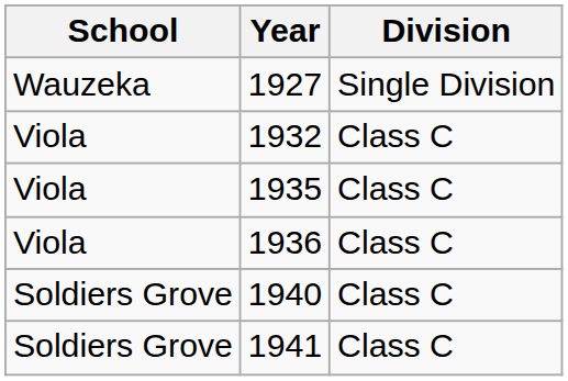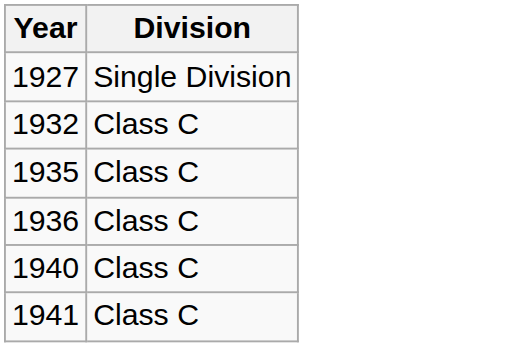- column: School | Wauzeka | Viola | Viola | Viola | Soldiers Grove | Soldiers Grove
